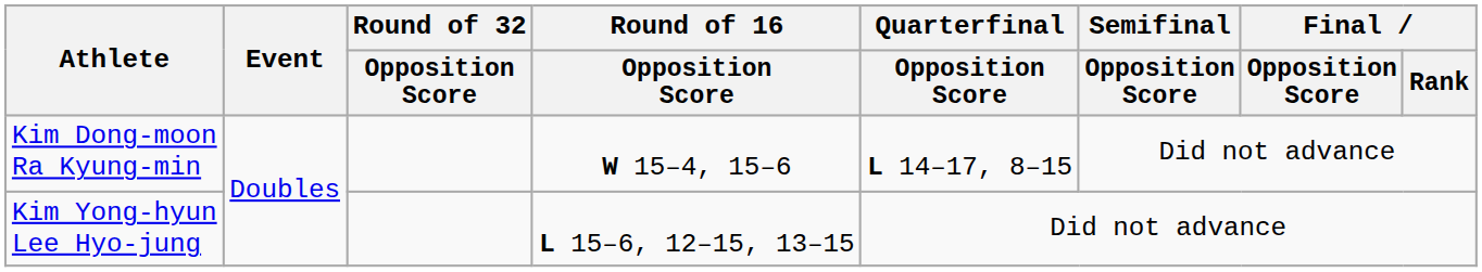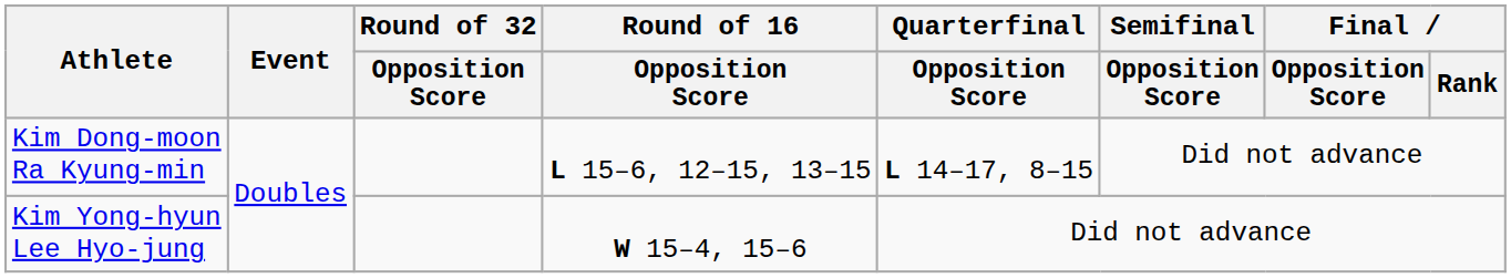Kim Dong-moon Ra Kyung-min | Round of 16 / Opposition Score: W 15–4, 15–6 -> L 15–6, 12–15, 13–15
Kim Yong-hyun Lee Hyo-jung | Round of 16 / Opposition Score: L 15–6, 12–15, 13–15 -> W 15–4, 15–6
